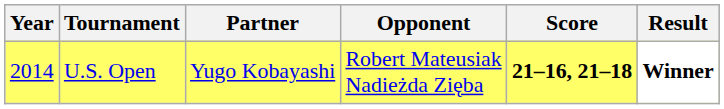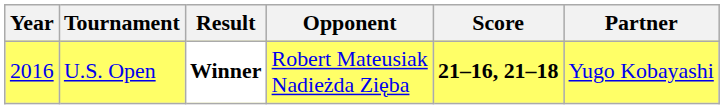columns swapped: Partner <-> Result
U.S. Open | Year: 2014 -> 2016
